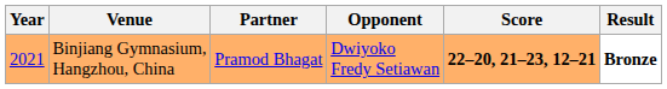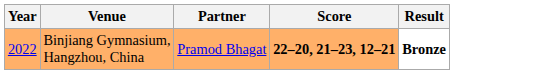- column: Opponent | Dwiyoko Fredy Setiawan
Binjiang Gymnasium, Hangzhou, China | Year: 2021 -> 2022
